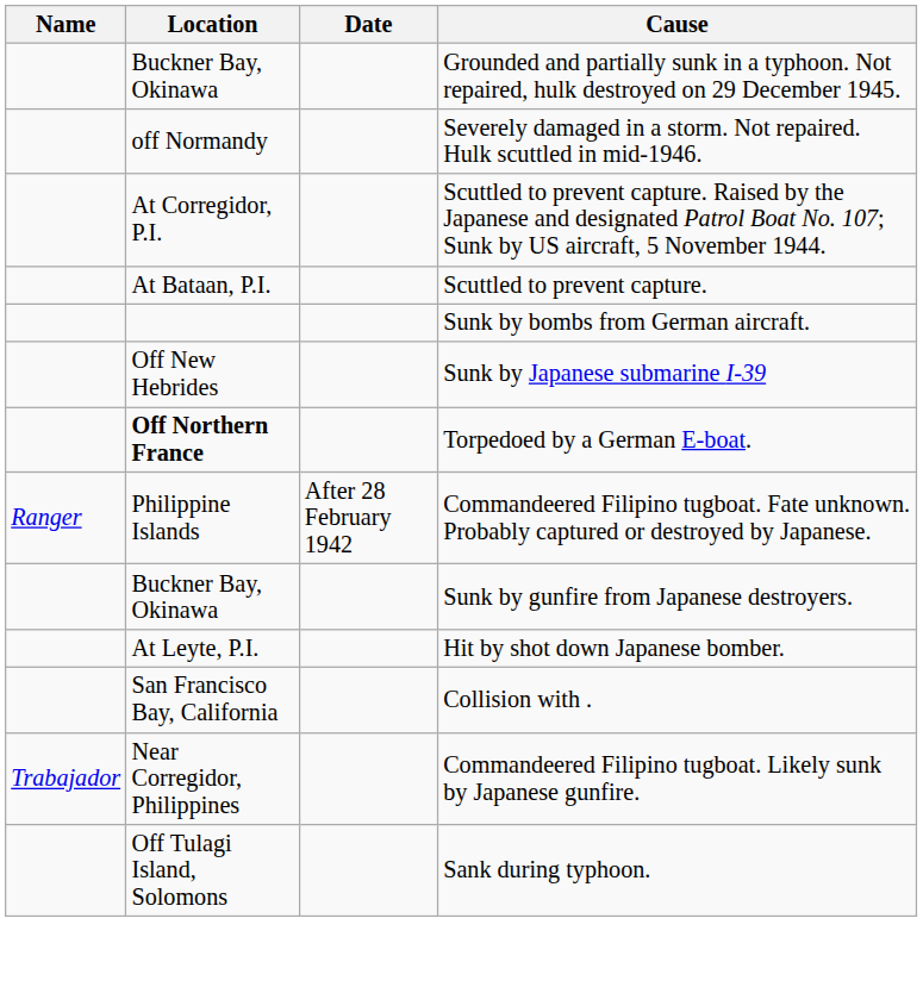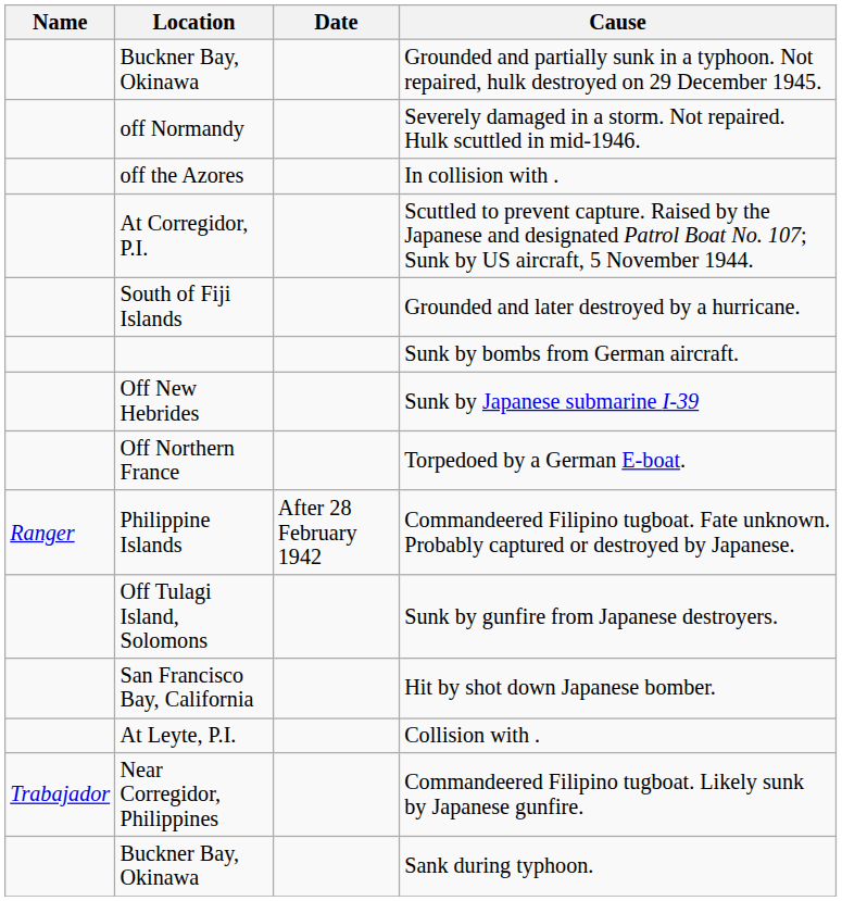+ row: off the Azores | In collision with .
+ row: South of Fiji Islands | Grounded and later destroyed by a hurricane.
- row: At Bataan, P.I. | Scuttled to prevent capture.
Torpedoed by a German E-boat. | Location: bold -> normal
Sunk by gunfire from Japanese destroyers. | Location: Buckner Bay, Okinawa -> Off Tulagi Island, Solomons
Hit by shot down Japanese bomber. | Location: At Leyte, P.I. -> San Francisco Bay, California
Collision with . | Location: San Francisco Bay, California -> At Leyte, P.I.
Sank during typhoon. | Location: Off Tulagi Island, Solomons -> Buckner Bay, Okinawa
